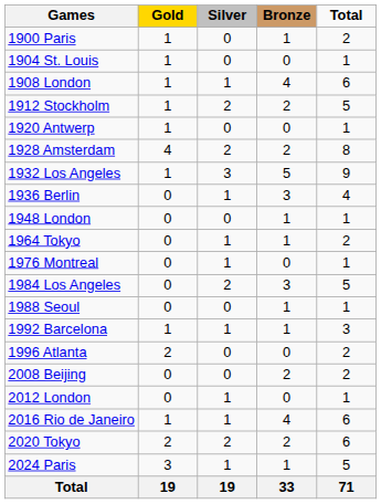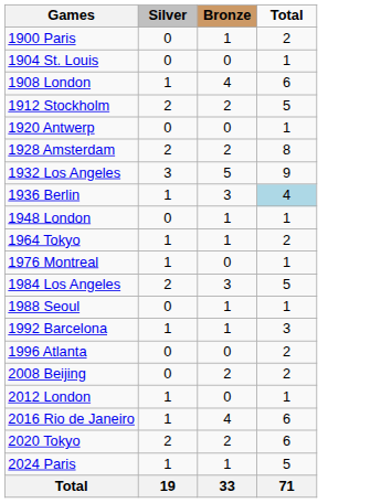- column: Gold | 1 | 1 | 1 | 1 | 1 | 4 | 1 | 0 | 0 | 0 | 0 | 0 | 0 | 1 | 2 | 0 | 0 | 1 | 2 | 3 | 19
1936 Berlin | Total: no background -> lightblue background
